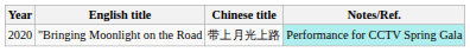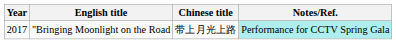"Bringing Moonlight on the Road | Year: 2020 -> 2017
